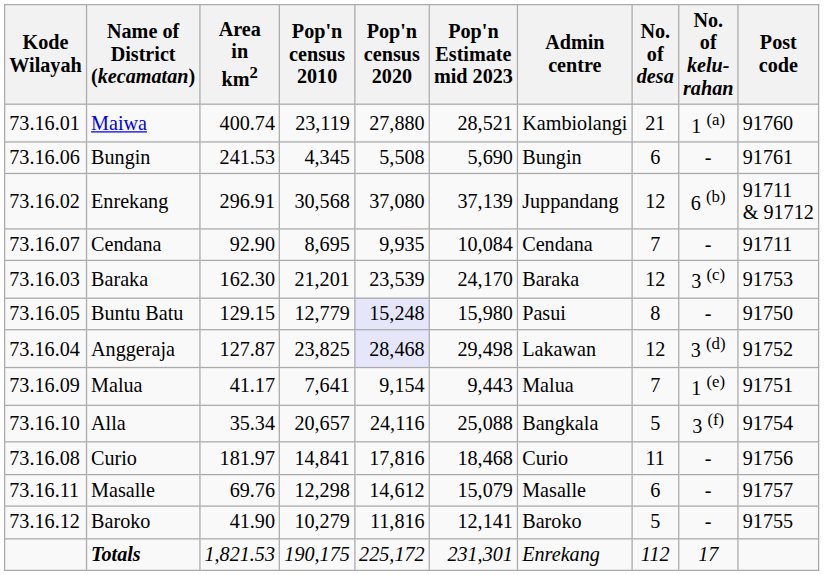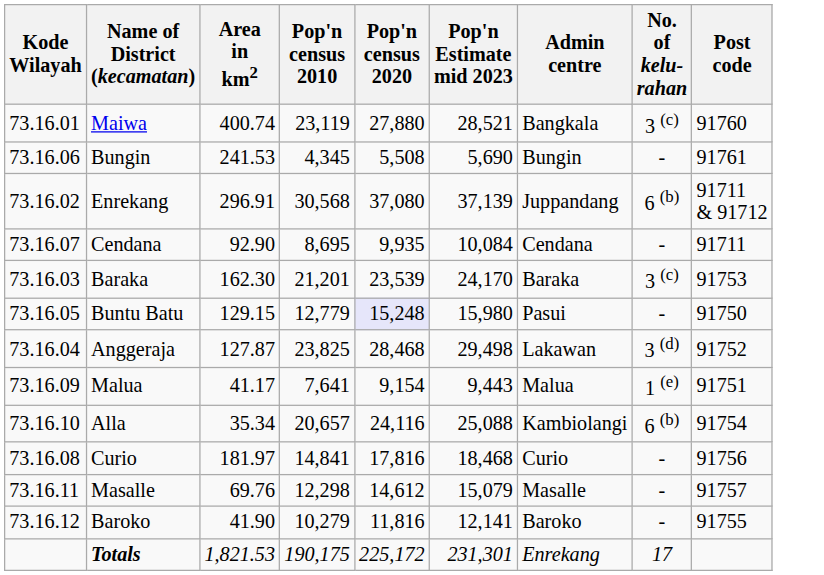- column: No. of desa | 21 | 6 | 12 | 7 | 12 | 8 | 12 | 7 | 5 | 11 | 6 | 5 | 112
Maiwa | Admin centre: Kambiolangi -> Bangkala
Maiwa | No. of kelu- rahan: 1 (a) -> 3 (c)
Anggeraja | Pop'n census 2020: lavender background -> no background
Alla | Admin centre: Bangkala -> Kambiolangi
Alla | No. of kelu- rahan: 3 (f) -> 6 (b)
